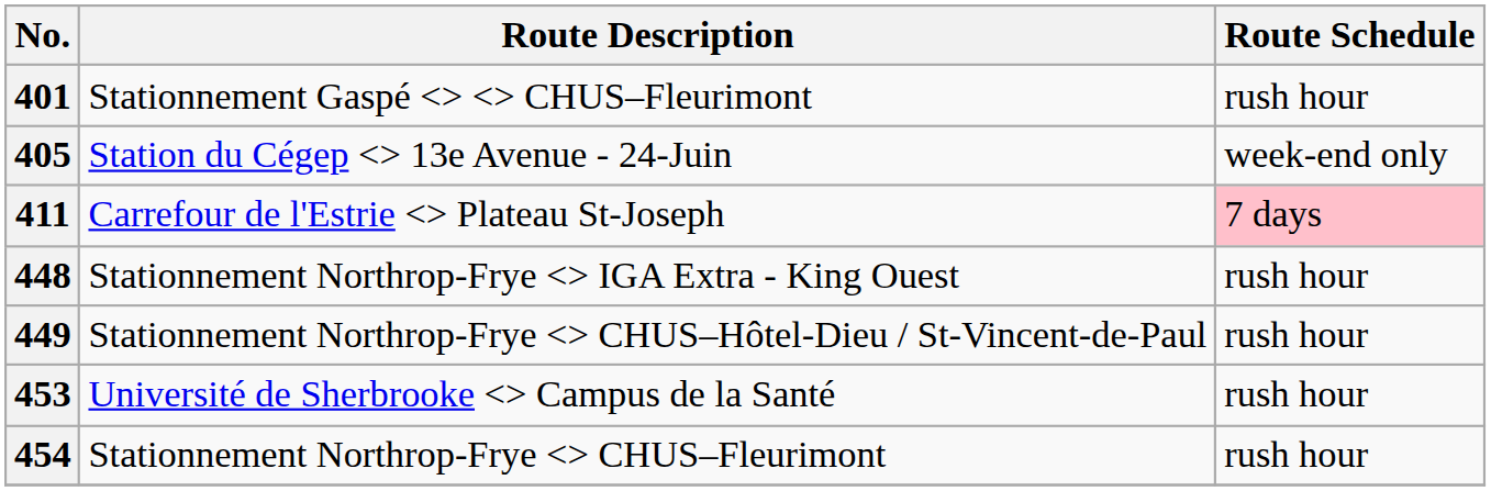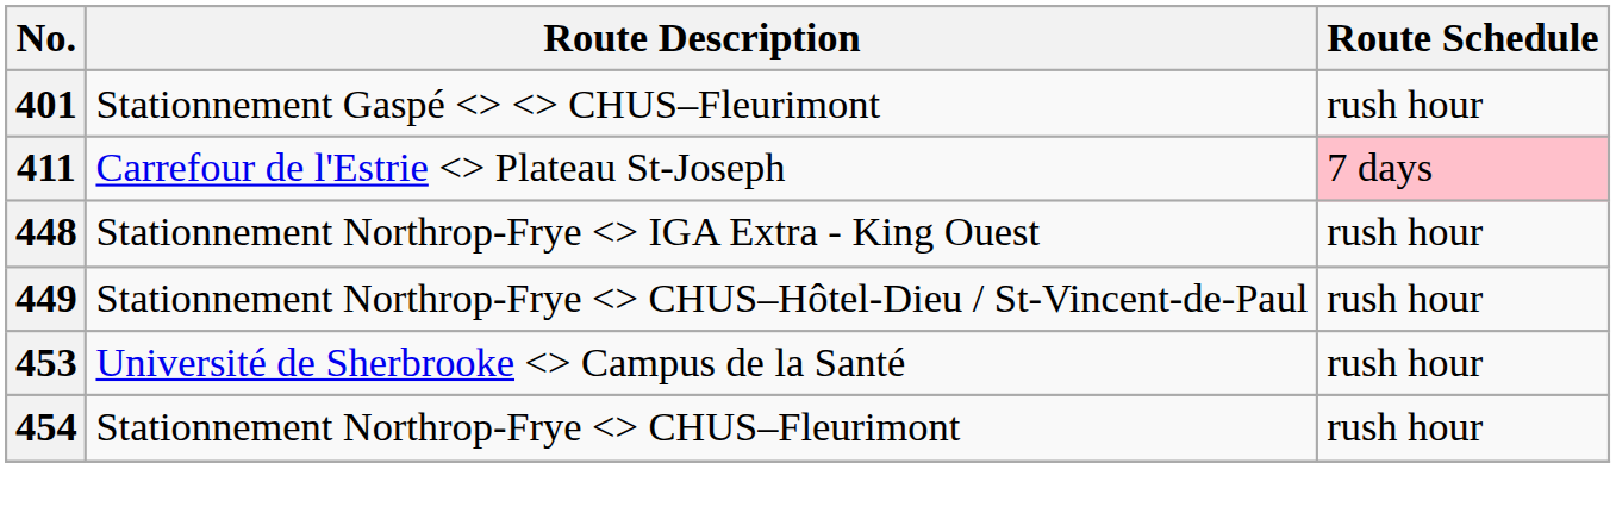- row: 405 | Station du Cégep <> 13e Avenue - 24-Juin | week-end only
